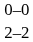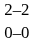rows swapped: 2–2 <-> 0–0
